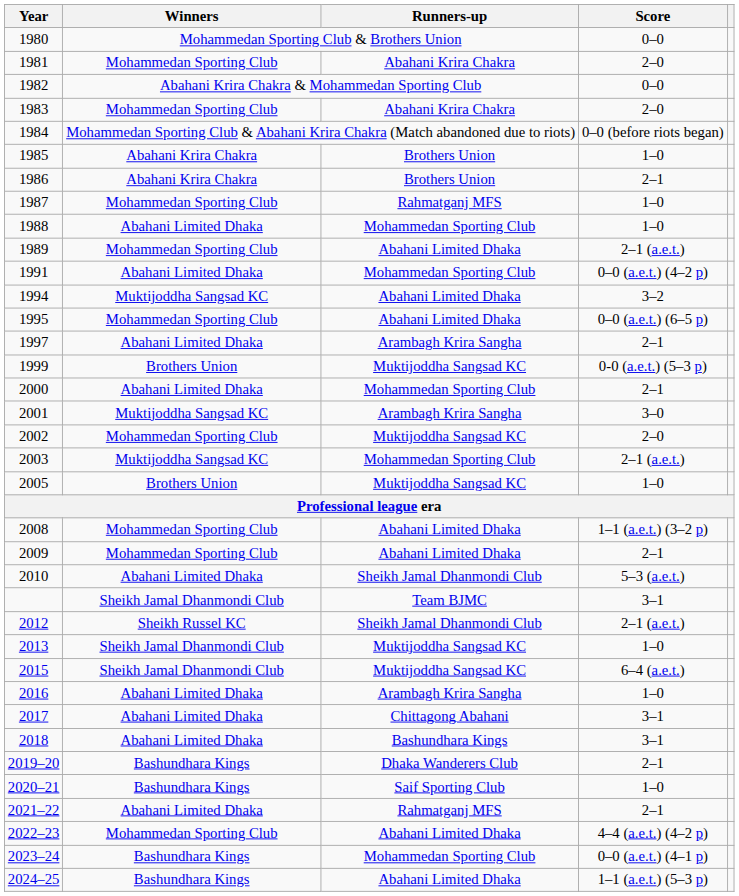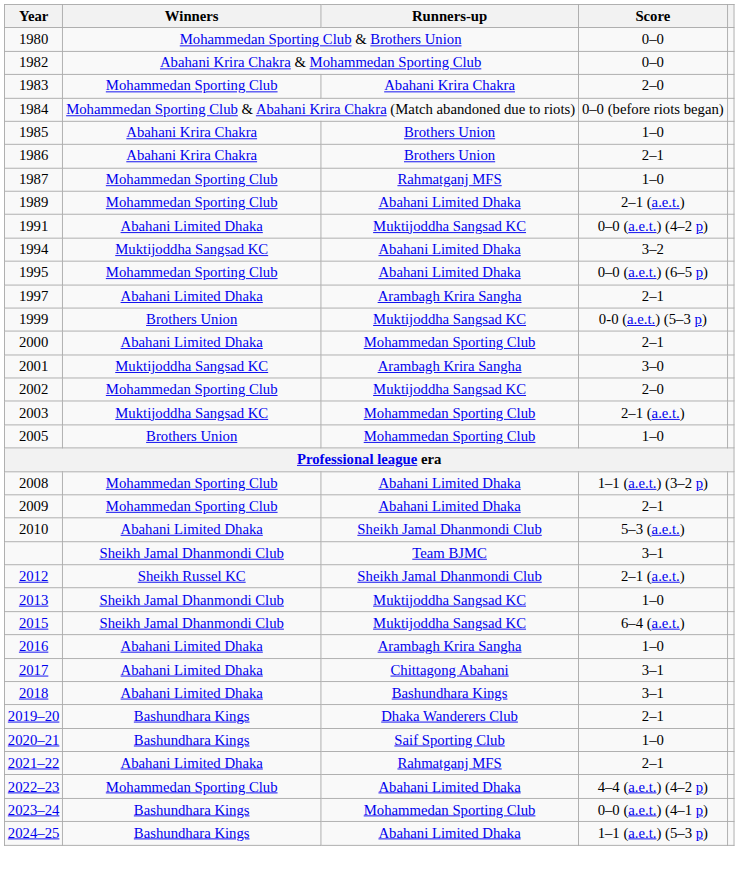- row: 1981 | Mohammedan Sporting Club | Abahani Krira Chakra | 2–0
- row: 1988 | Abahani Limited Dhaka | Mohammedan Sporting Club | 1–0
1991 | Runners-up: Mohammedan Sporting Club -> Muktijoddha Sangsad KC
2005 | Runners-up: Muktijoddha Sangsad KC -> Mohammedan Sporting Club
